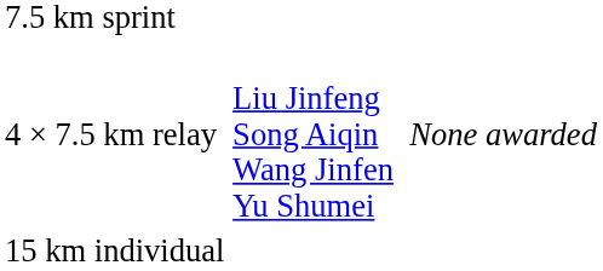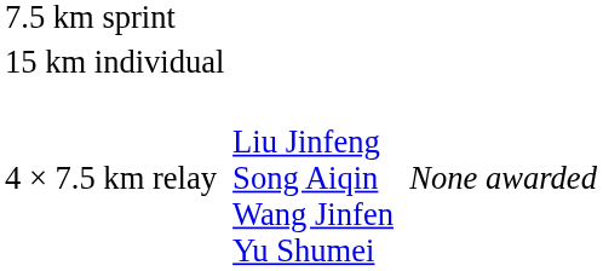rows swapped: 15 km individual <-> 4 × 7.5 km relay
